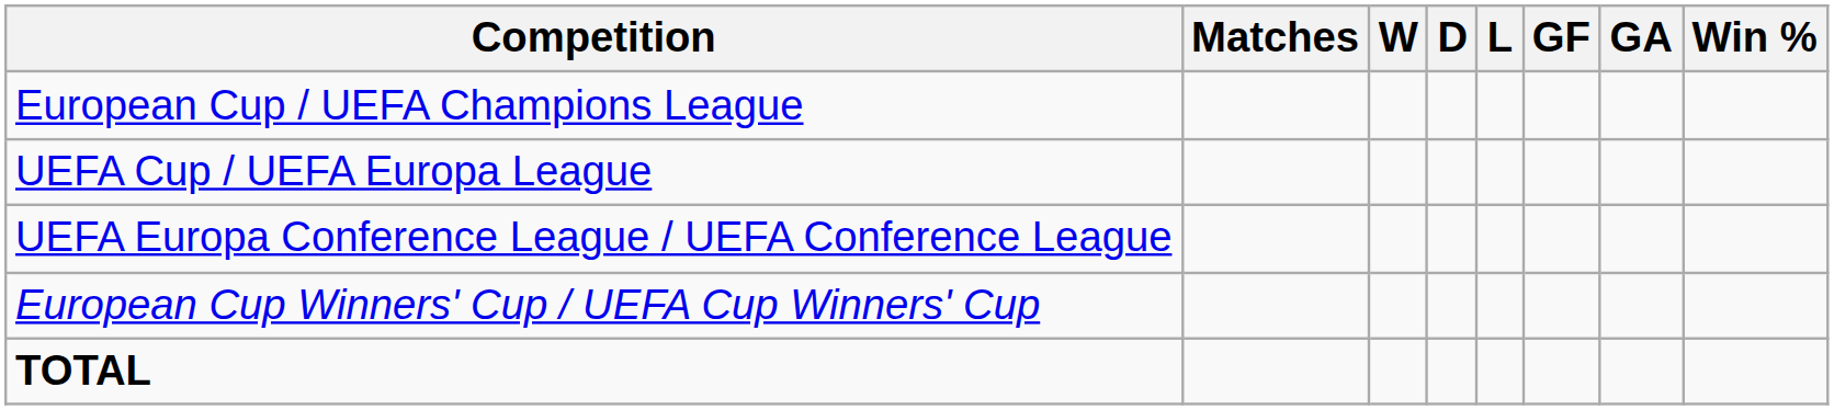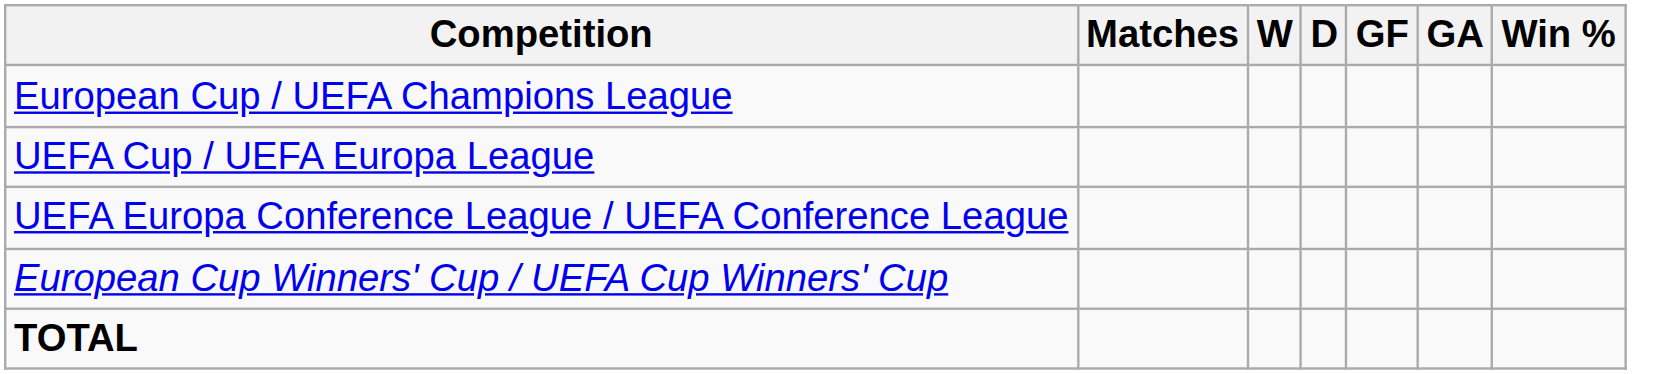- column: L
